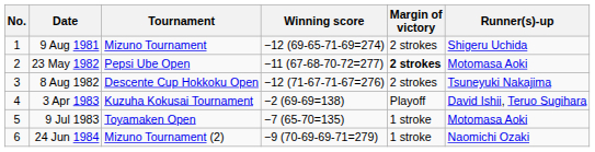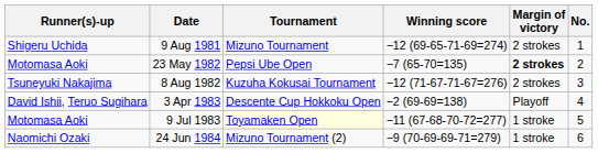columns swapped: No. <-> Runner(s)-up
23 May 1982 | Winning score: −11 (67-68-70-72=277) -> −7 (65-70=135)
8 Aug 1982 | Tournament: Descente Cup Hokkoku Open -> Kuzuha Kokusai Tournament
3 Apr 1983 | Tournament: Kuzuha Kokusai Tournament -> Descente Cup Hokkoku Open
9 Jul 1983 | Tournament: no background -> lightyellow background
9 Jul 1983 | Winning score: −7 (65-70=135) -> −11 (67-68-70-72=277)
